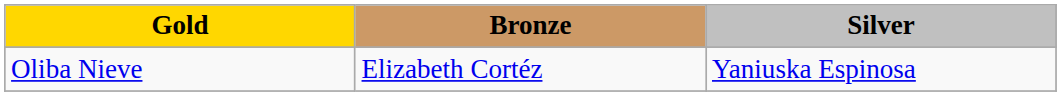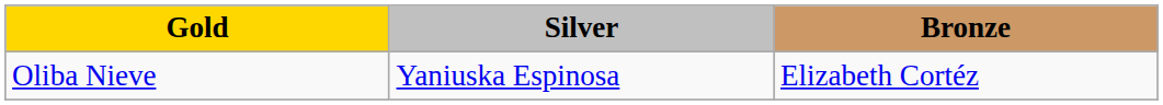columns swapped: Silver <-> Bronze
